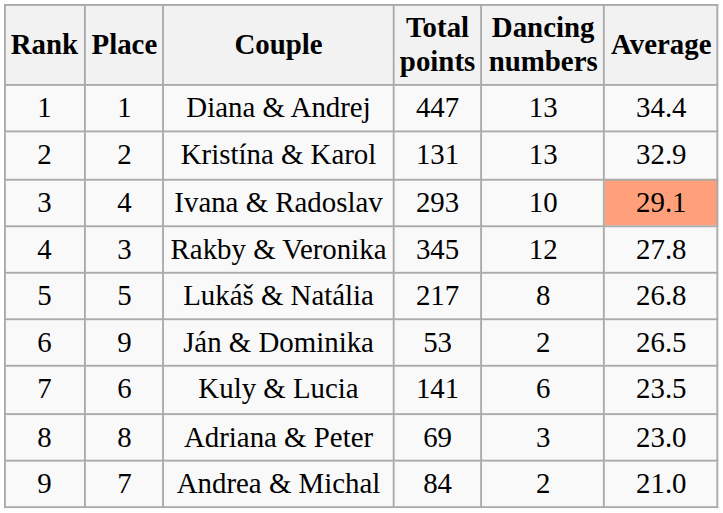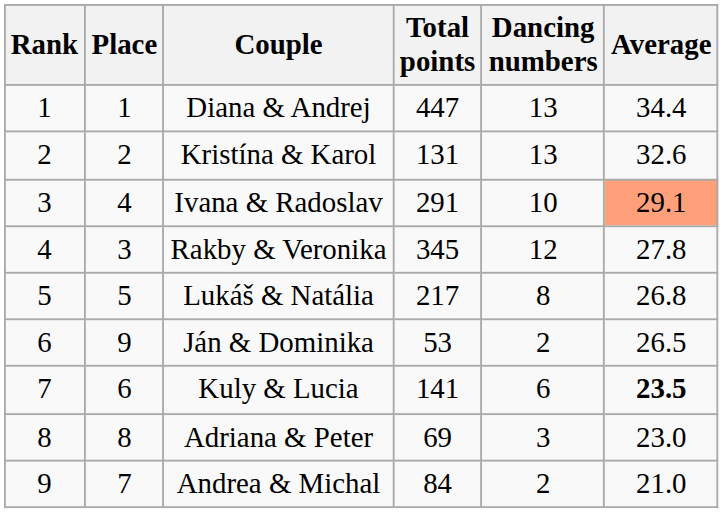Kristína & Karol | Average: 32.9 -> 32.6
Ivana & Radoslav | Total points: 293 -> 291
Kuly & Lucia | Average: normal -> bold
